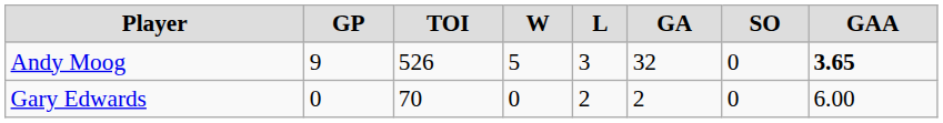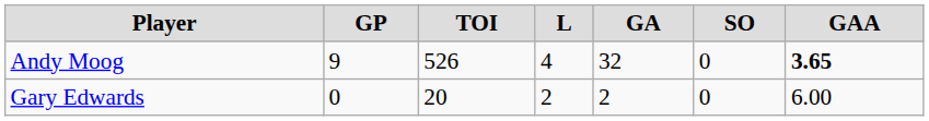- column: W | 5 | 0
Andy Moog | L: 3 -> 4
Gary Edwards | TOI: 70 -> 20
